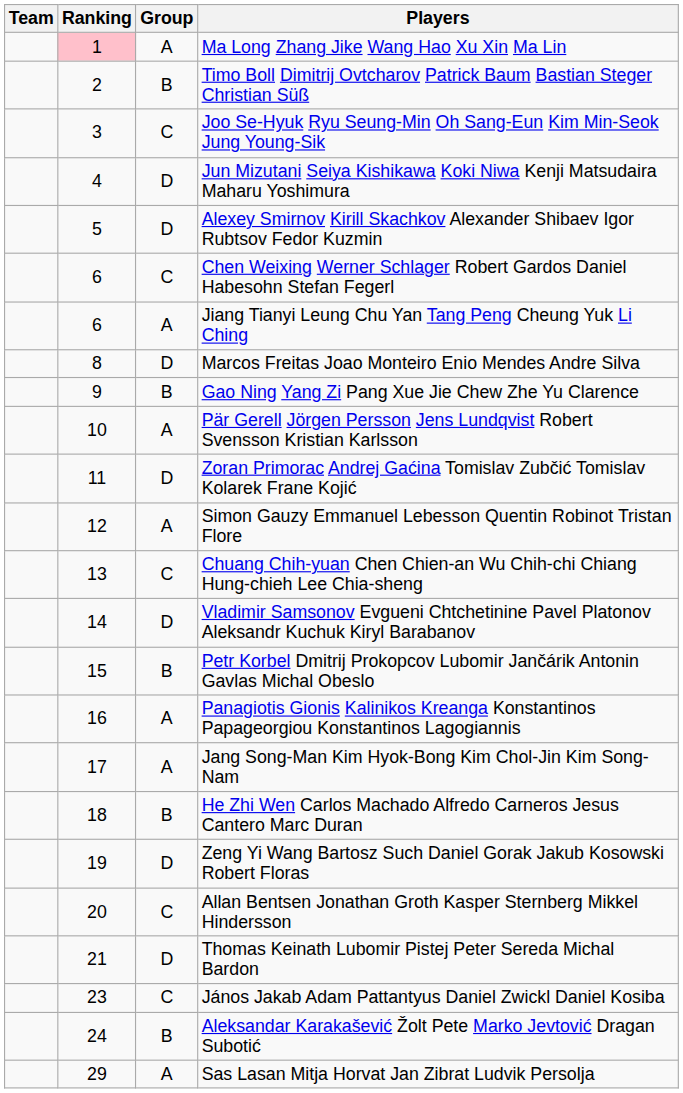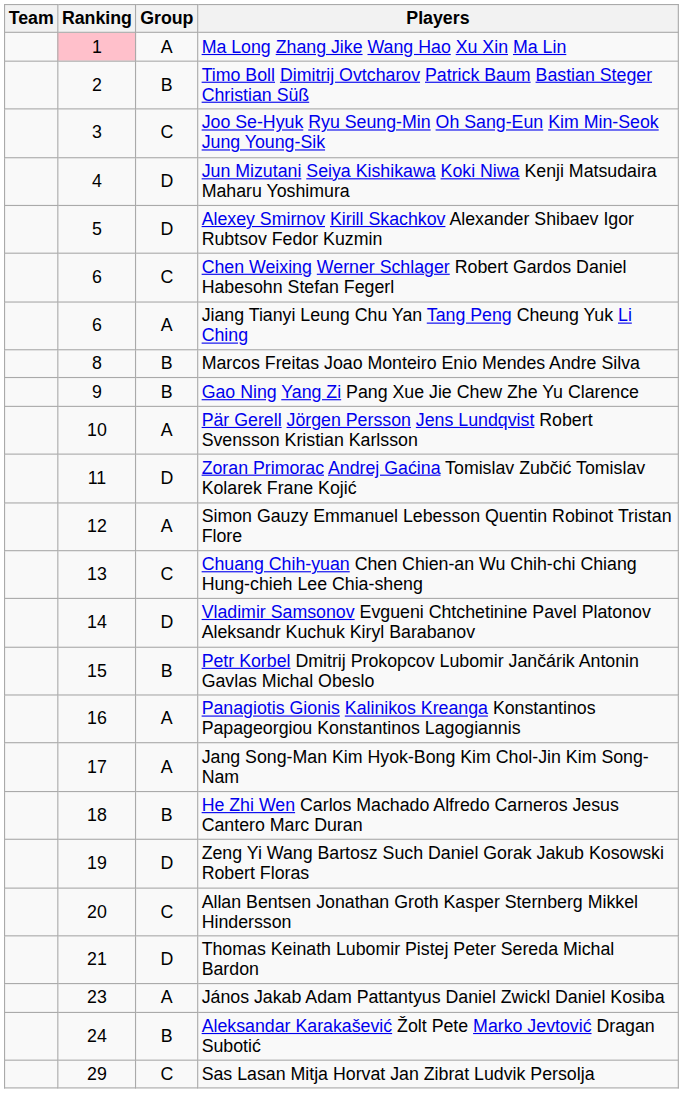Marcos Freitas Joao Monteiro Enio Mendes Andre Silva | Group: D -> B
János Jakab Adam Pattantyus Daniel Zwickl Daniel Kosiba | Group: C -> A
Sas Lasan Mitja Horvat Jan Zibrat Ludvik Persolja | Group: A -> C
